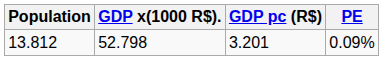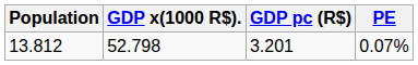13.812 | PE: 0.09% -> 0.07%
